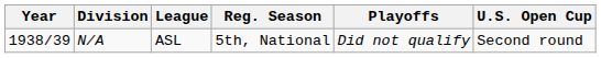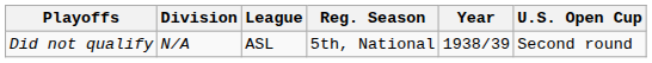columns swapped: Year <-> Playoffs
